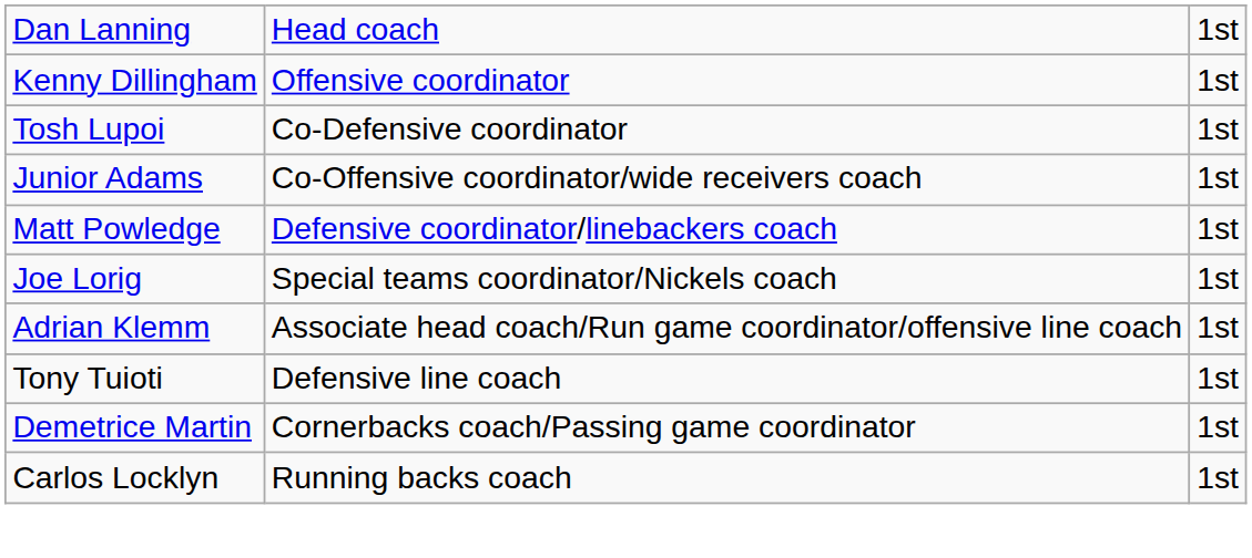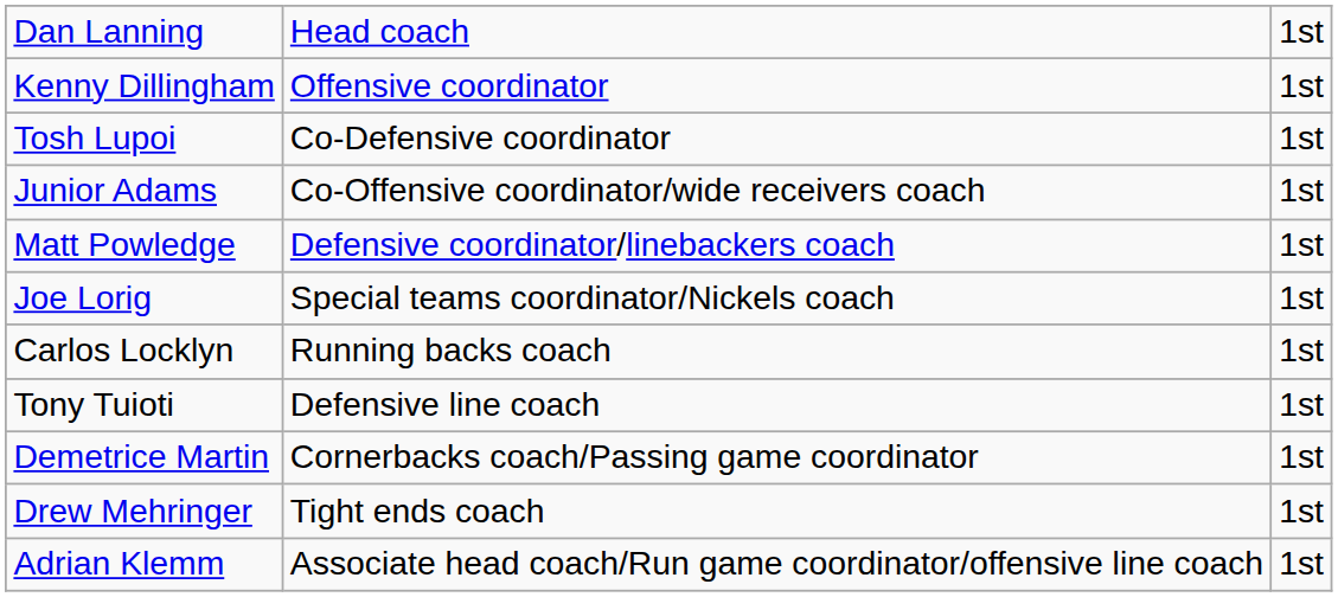rows swapped: Adrian Klemm <-> Carlos Locklyn
+ row: Drew Mehringer | Tight ends coach | 1st
